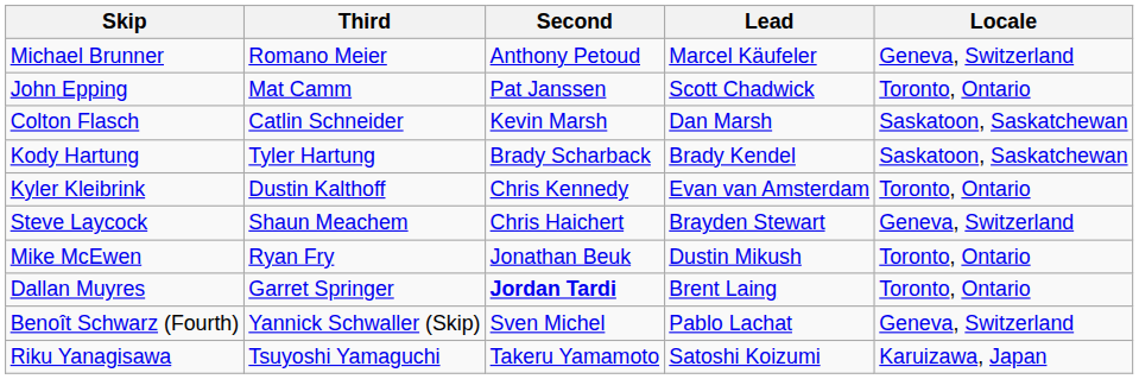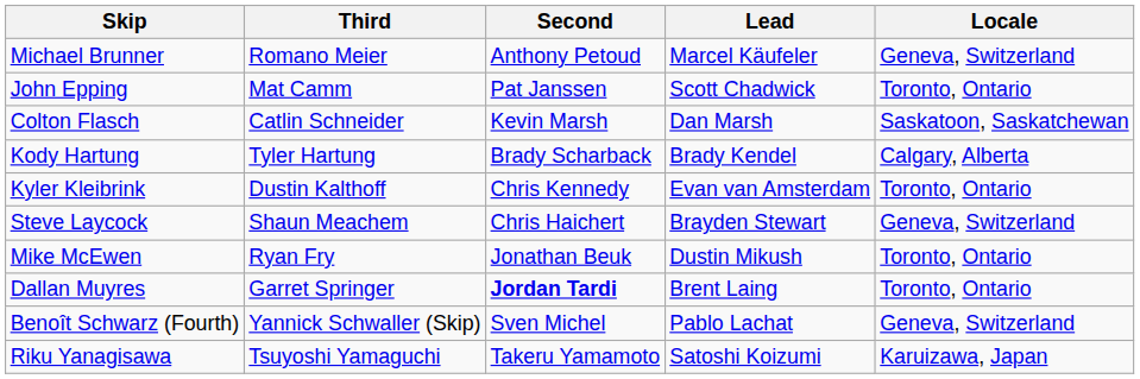Kody Hartung | Locale: Saskatoon, Saskatchewan -> Calgary, Alberta
